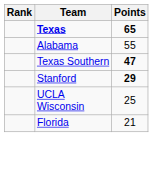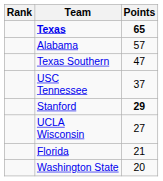Alabama | Points: 55 -> 57
Texas Southern | Points: bold -> normal
+ row: USC Tennessee | 37
UCLA Wisconsin | Points: 25 -> 27
+ row: Washington State | 20
